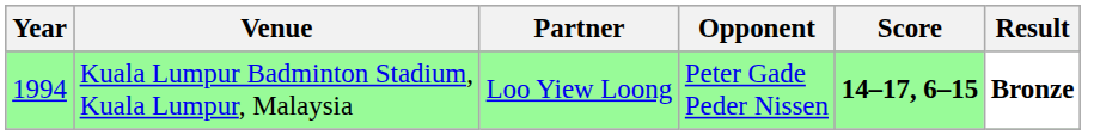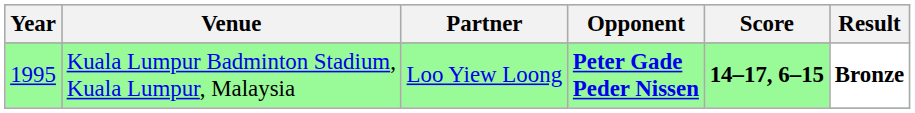Kuala Lumpur Badminton Stadium, Kuala Lumpur, Malaysia | Year: 1994 -> 1995
Kuala Lumpur Badminton Stadium, Kuala Lumpur, Malaysia | Opponent: normal -> bold
